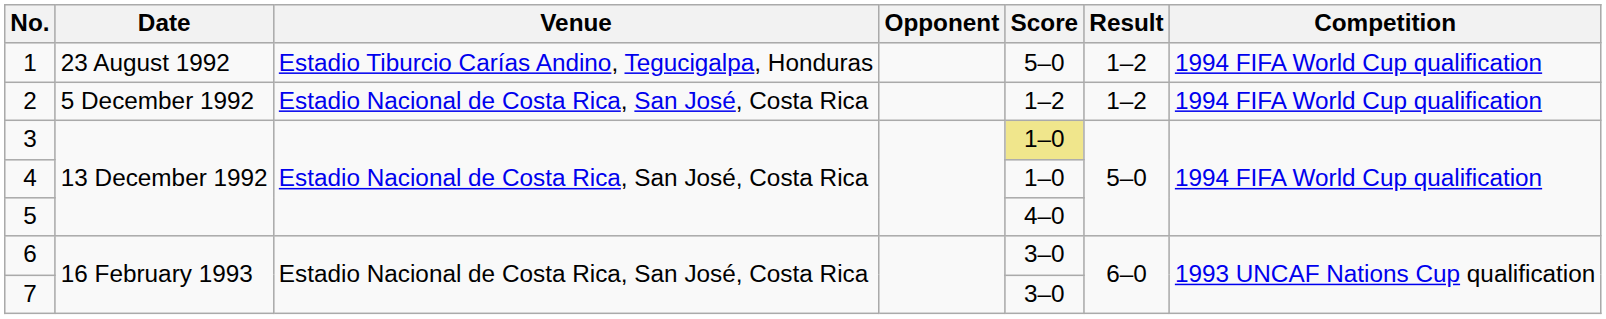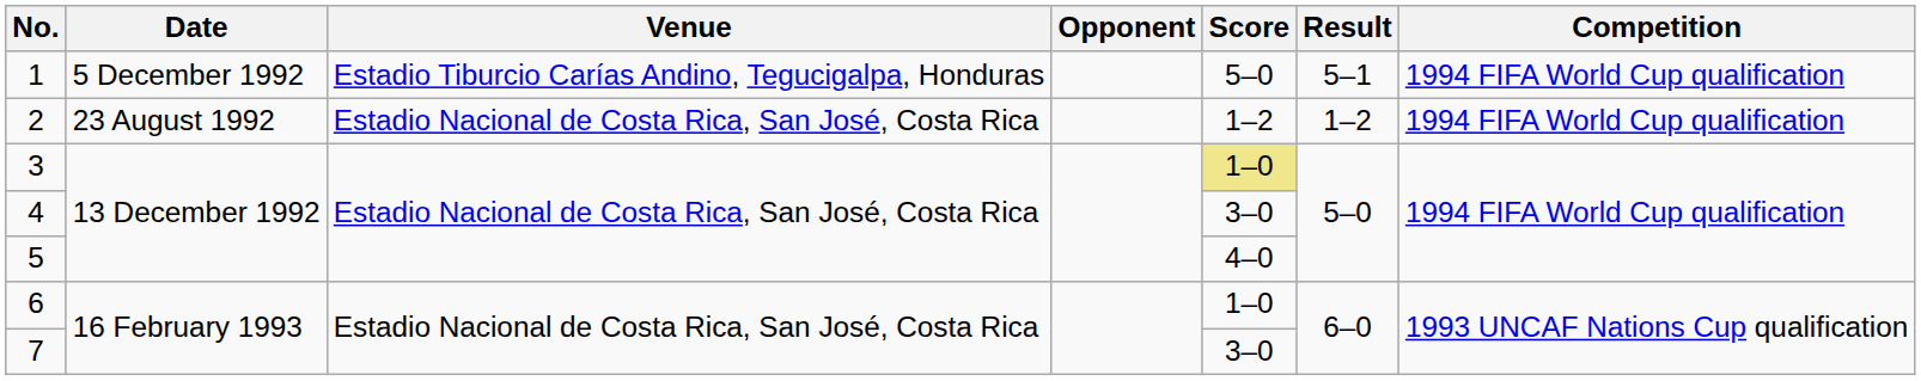1 | Date: 23 August 1992 -> 5 December 1992
1 | Result: 1–2 -> 5–1
2 | Date: 5 December 1992 -> 23 August 1992
4 | Score: 1–0 -> 3–0
6 | Score: 3–0 -> 1–0
